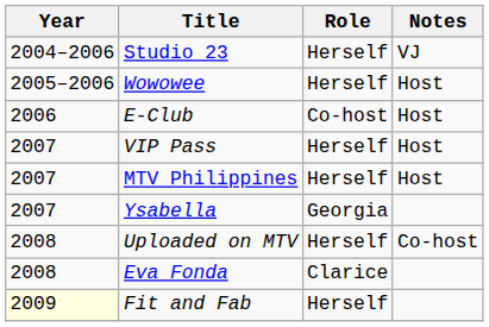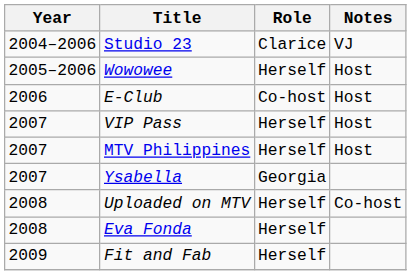Studio 23 | Role: Herself -> Clarice
Eva Fonda | Role: Clarice -> Herself
Fit and Fab | Year: lightyellow background -> no background
